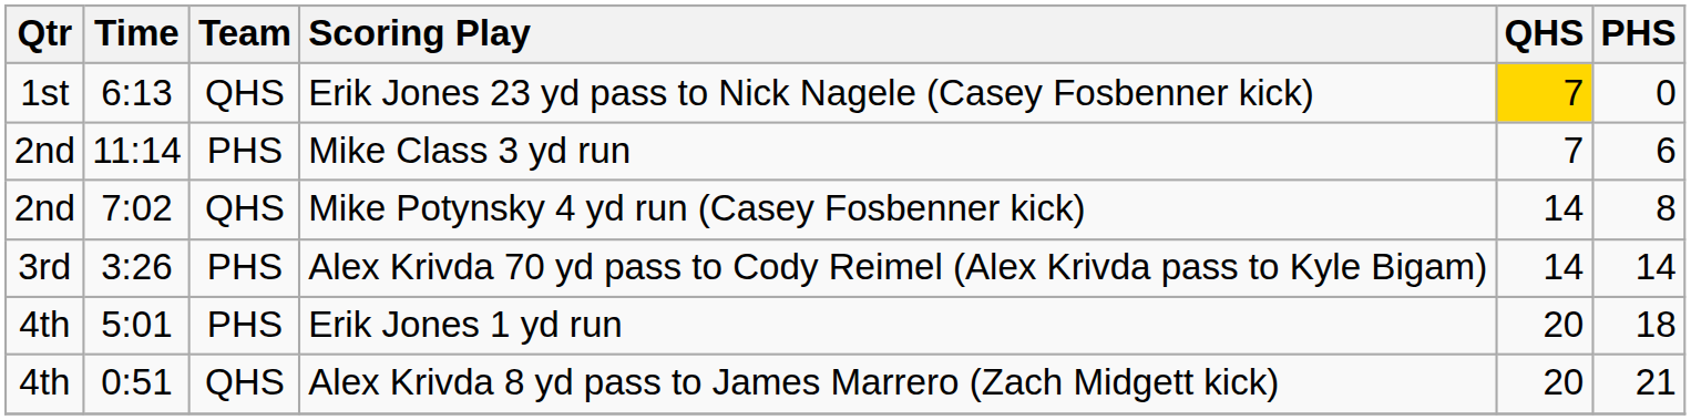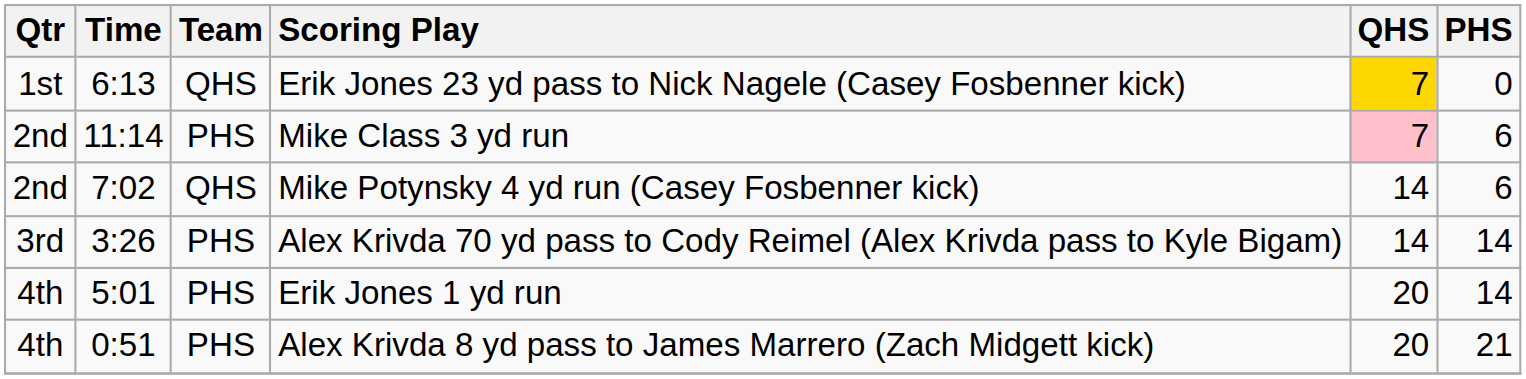Mike Class 3 yd run | QHS: no background -> pink background
Mike Potynsky 4 yd run (Casey Fosbenner kick) | PHS: 8 -> 6
Erik Jones 1 yd run | PHS: 18 -> 14
Alex Krivda 8 yd pass to James Marrero (Zach Midgett kick) | Team: QHS -> PHS
